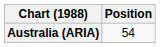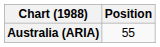Australia (ARIA) | Position: 54 -> 55
